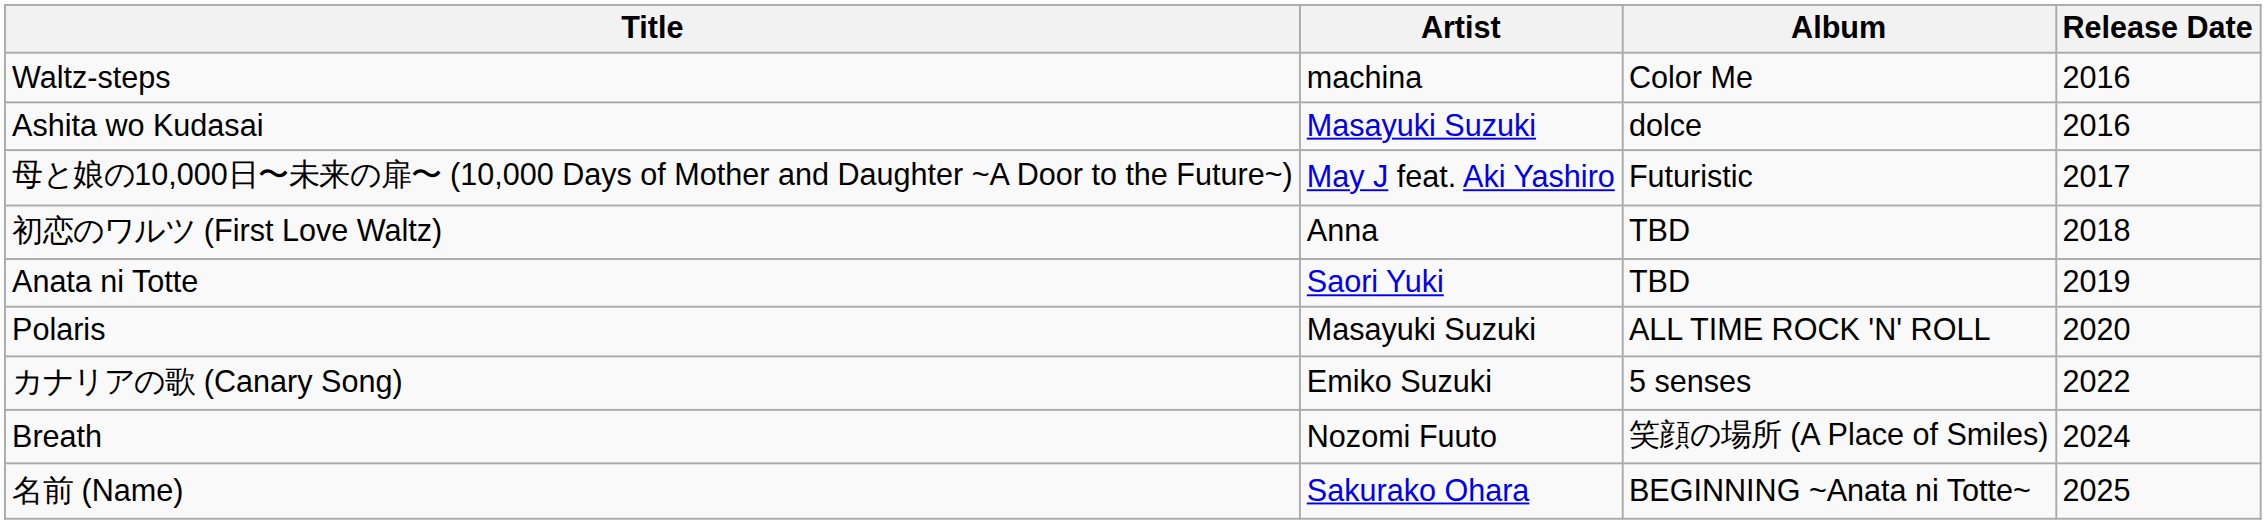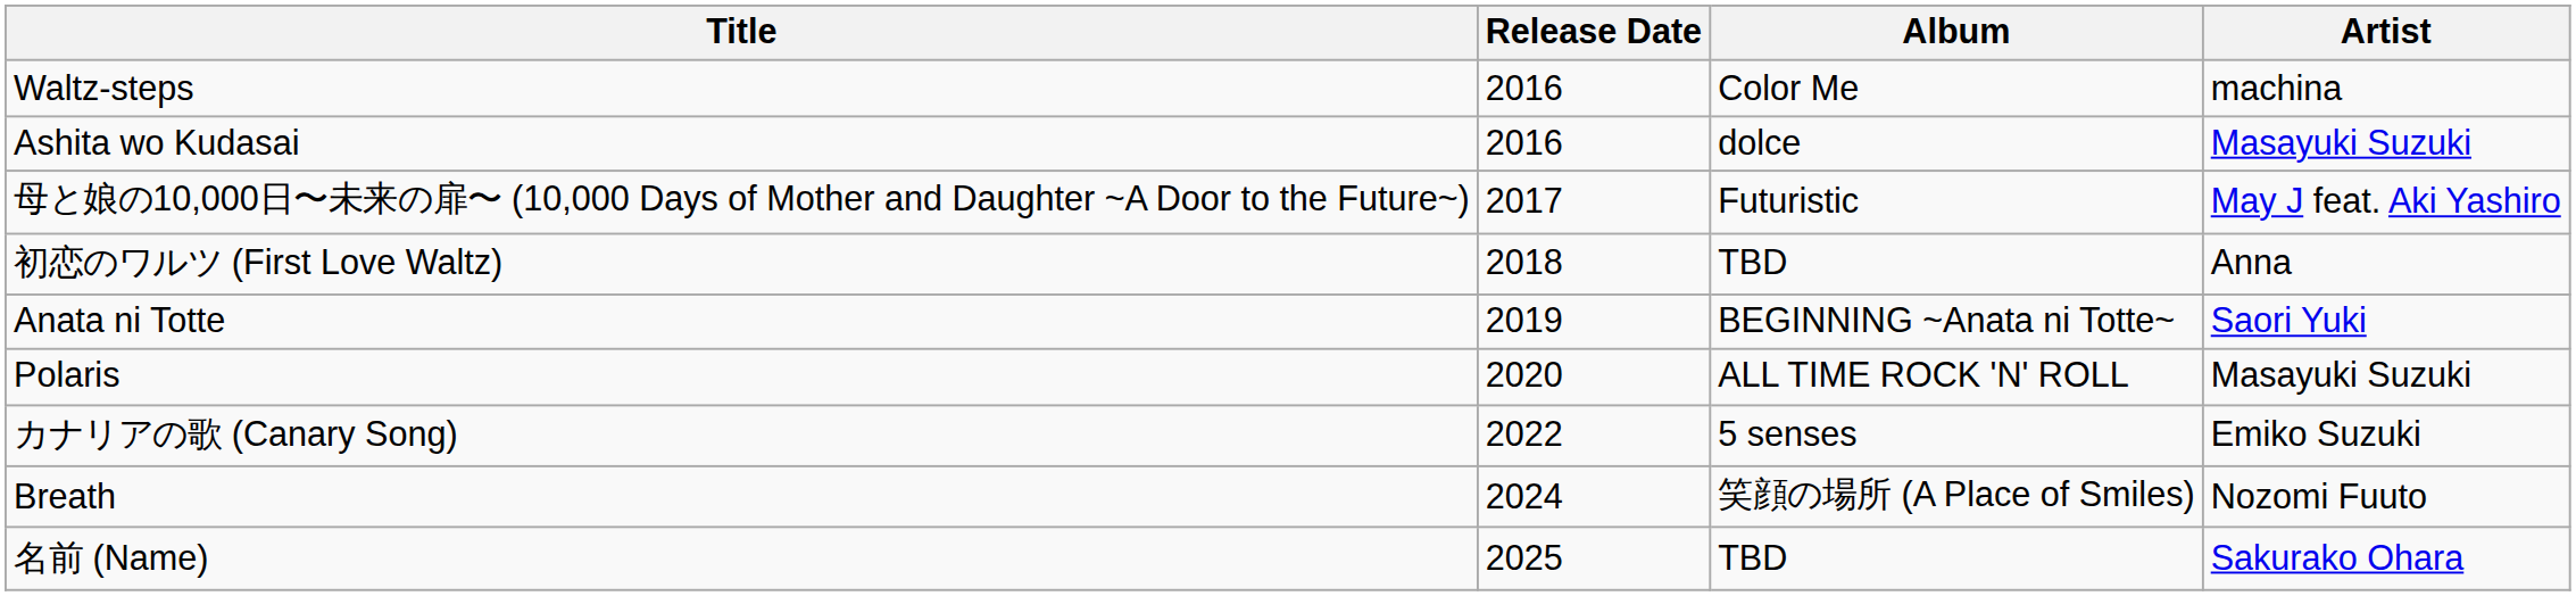columns swapped: Artist <-> Release Date
Anata ni Totte | Album: TBD -> BEGINNING ~Anata ni Totte~
名前 (Name) | Album: BEGINNING ~Anata ni Totte~ -> TBD
